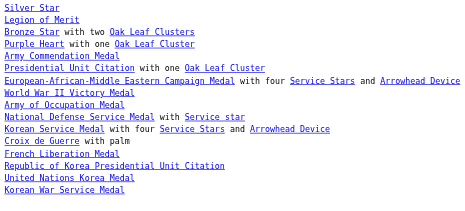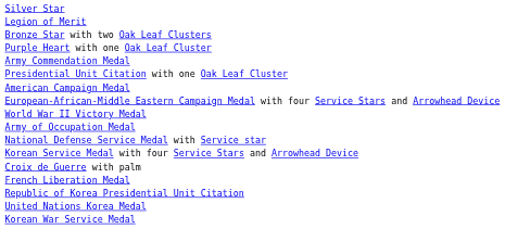+ row: American Campaign Medal
